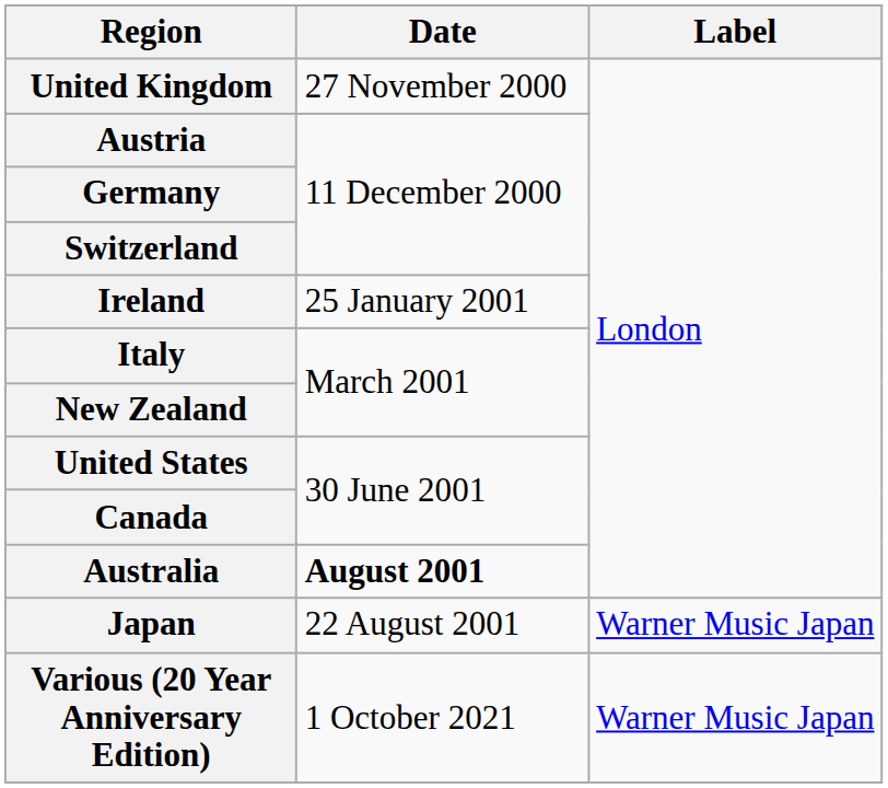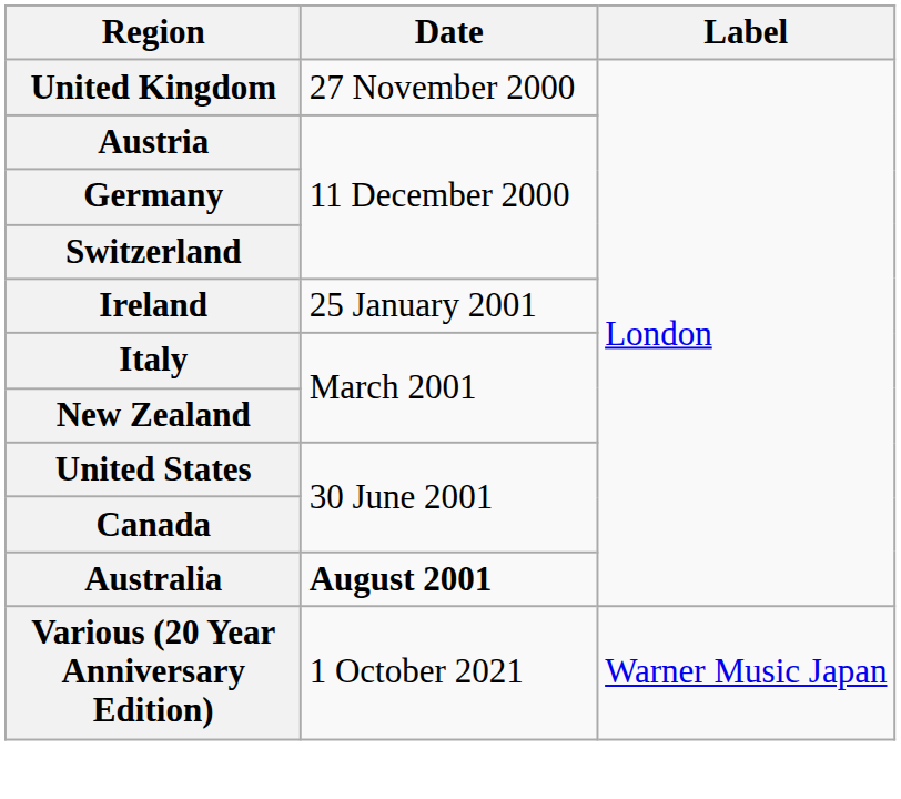- row: Japan | 22 August 2001 | Warner Music Japan
